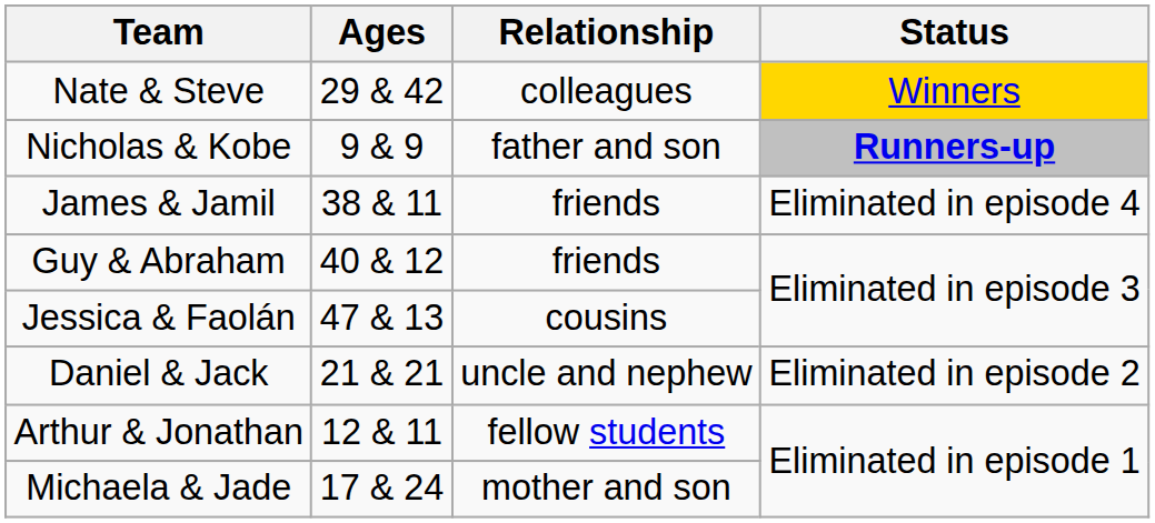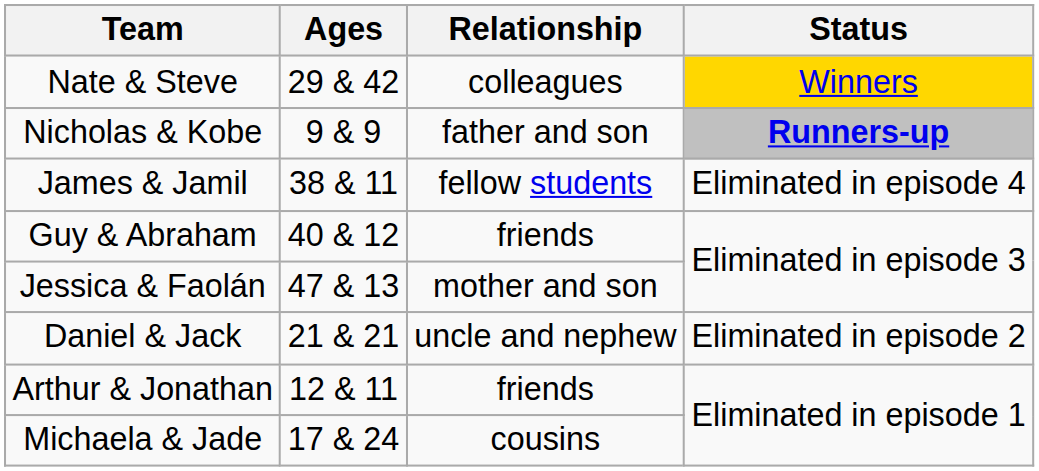James & Jamil | Relationship: friends -> fellow students
Jessica & Faolán | Relationship: cousins -> mother and son
Arthur & Jonathan | Relationship: fellow students -> friends
Michaela & Jade | Relationship: mother and son -> cousins
